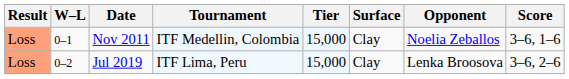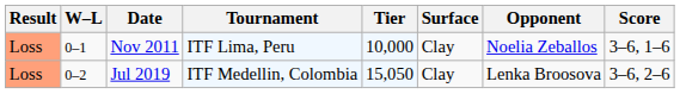Nov 2011 | Tournament: ITF Medellin, Colombia -> ITF Lima, Peru
Nov 2011 | Tier: 15,000 -> 10,000
Jul 2019 | Tournament: ITF Lima, Peru -> ITF Medellin, Colombia
Jul 2019 | Tier: 15,000 -> 15,050
